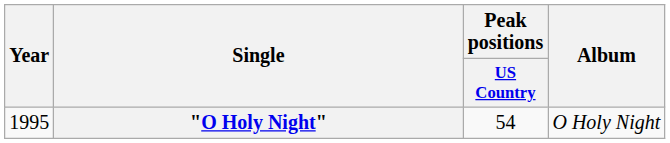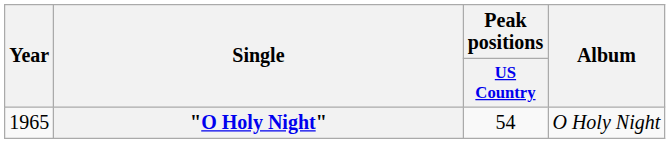"O Holy Night" | Year: 1995 -> 1965
